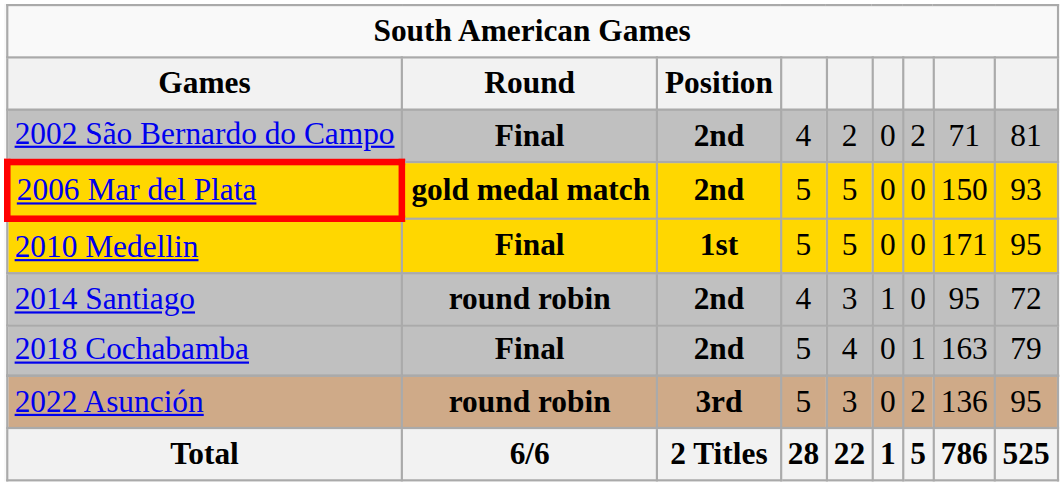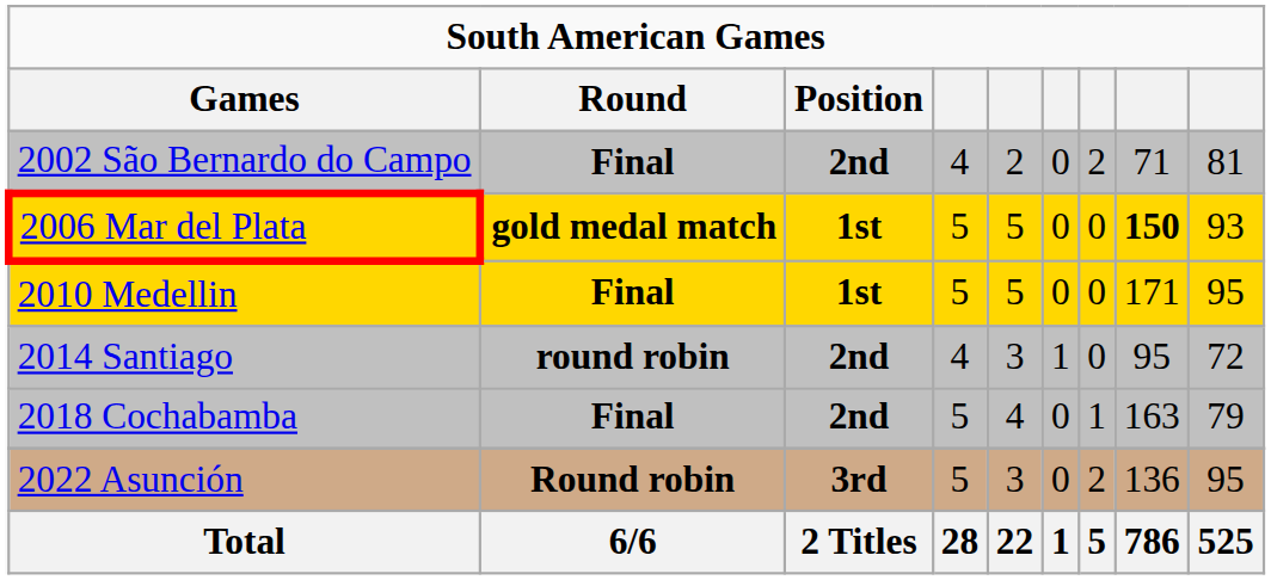2006 Mar del Plata | Position: 2nd -> 1st
2006 Mar del Plata | column 8: normal -> bold
2022 Asunción | Round: round robin -> Round robin
